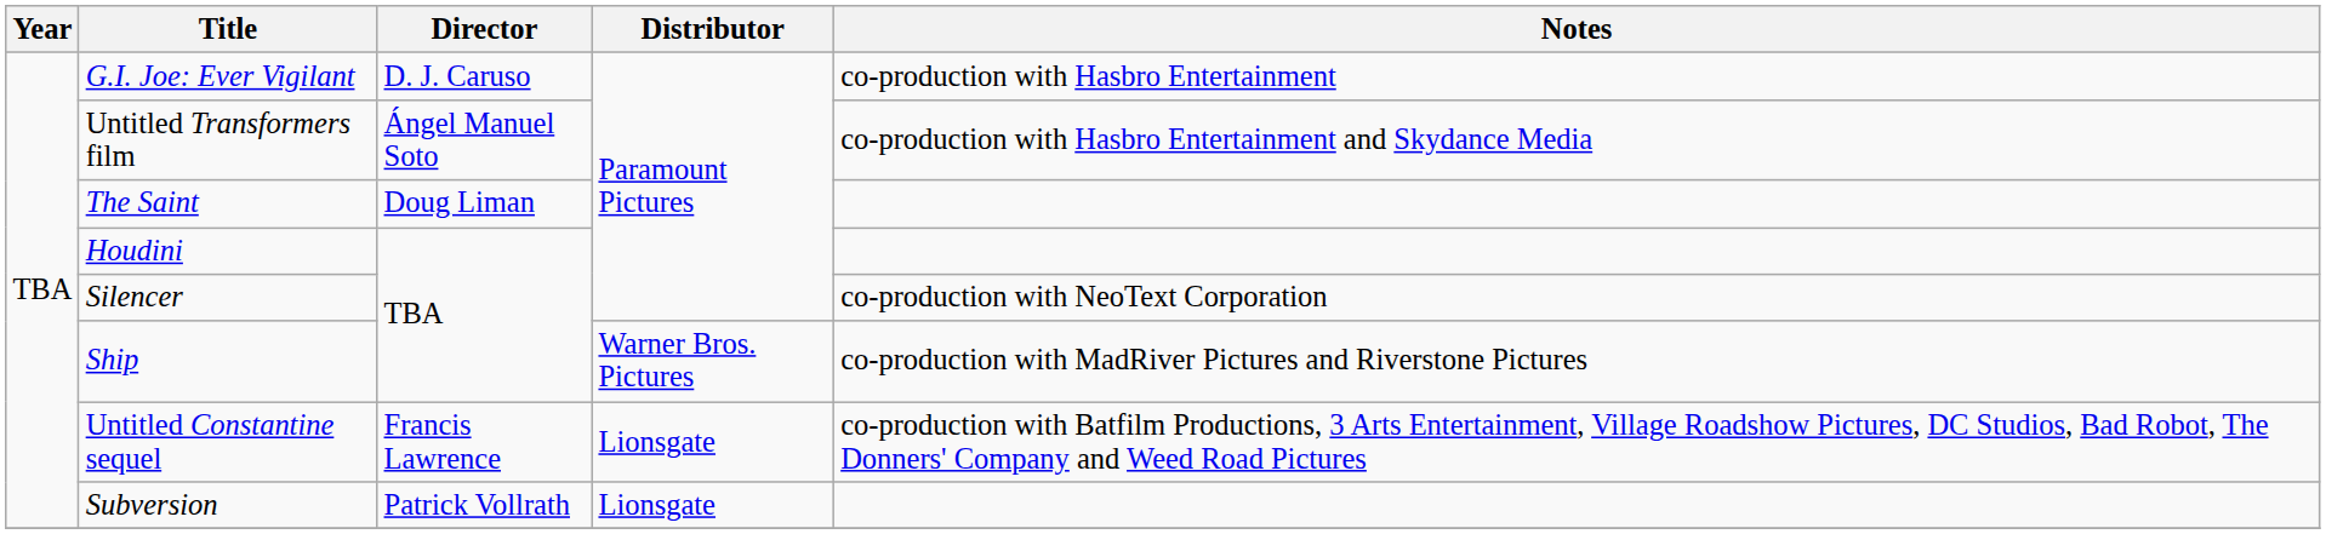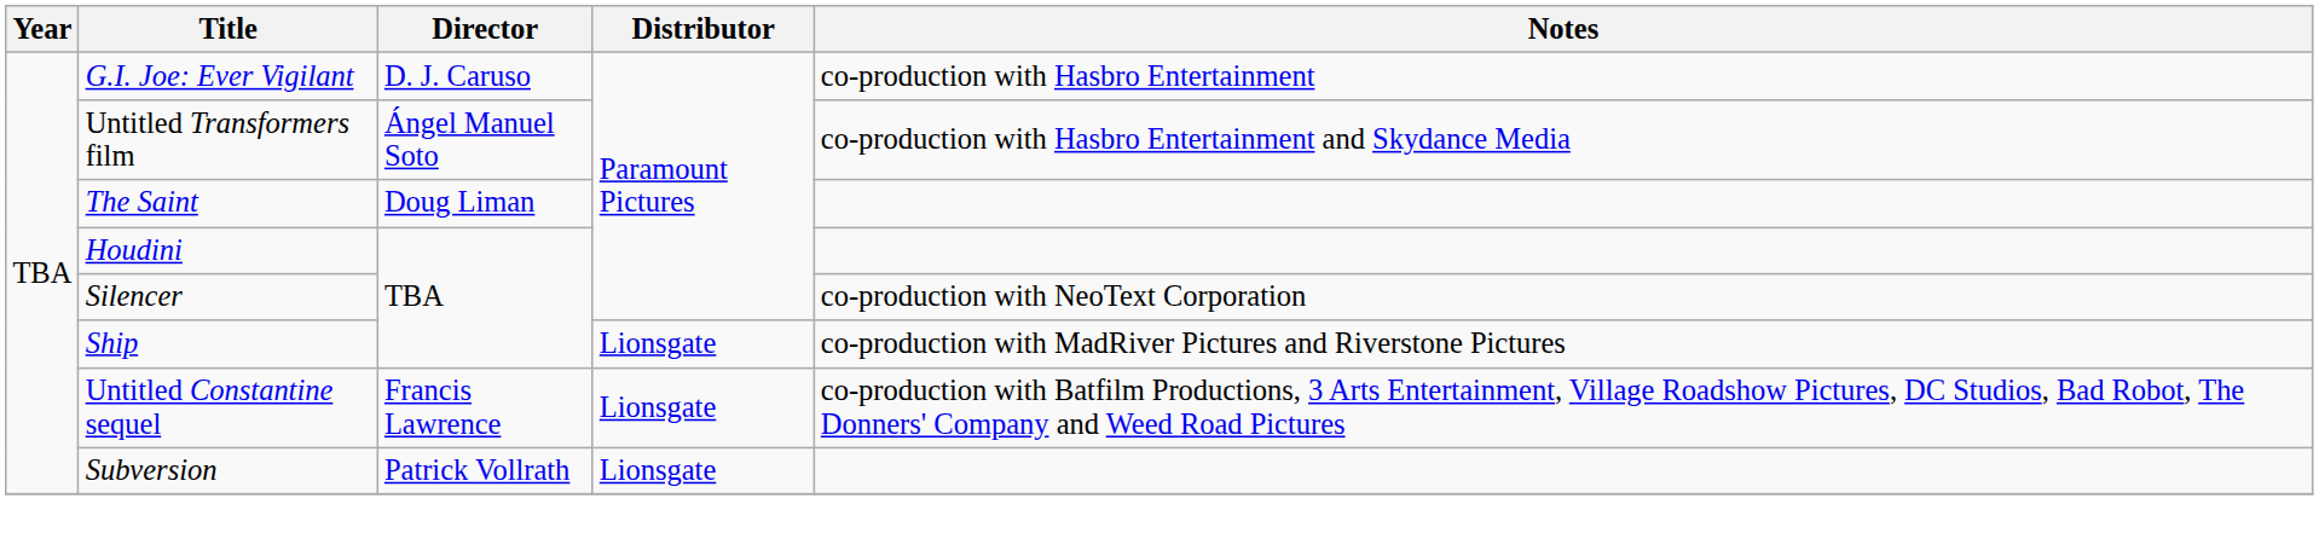Ship | Distributor: Warner Bros. Pictures -> Lionsgate
